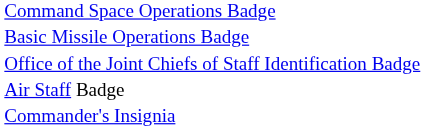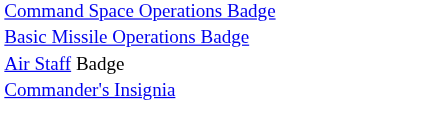- row: Office of the Joint Chiefs of Staff Identification Badge
